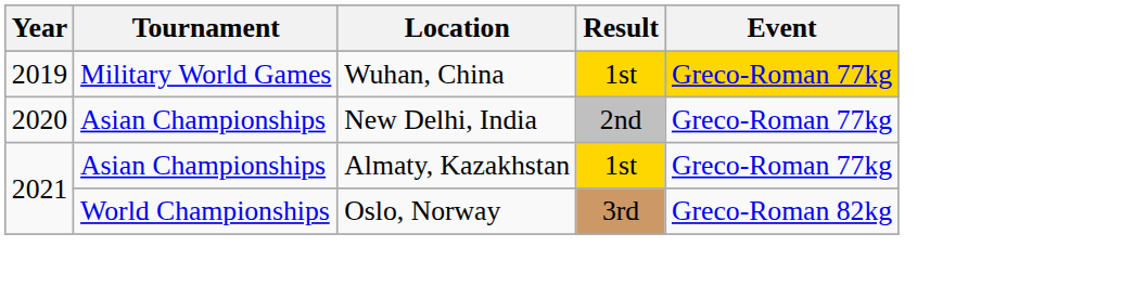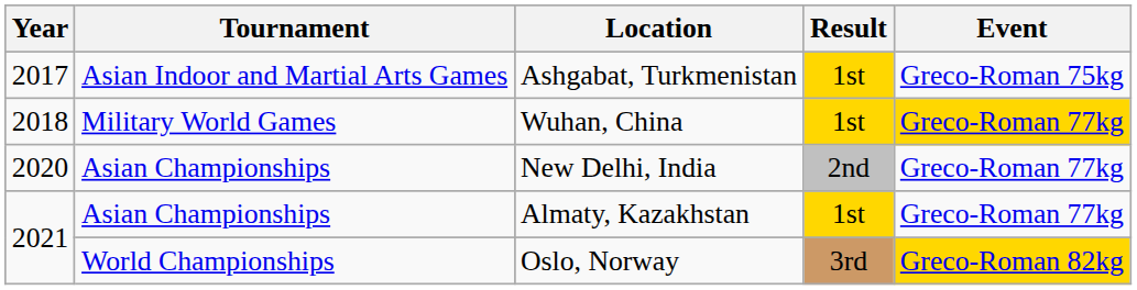+ row: 2017 | Asian Indoor and Martial Arts Games | Ashgabat, Turkmenistan | 1st | Greco-Roman 75kg
Wuhan, China | Year: 2019 -> 2018
Oslo, Norway | Event: no background -> gold background
